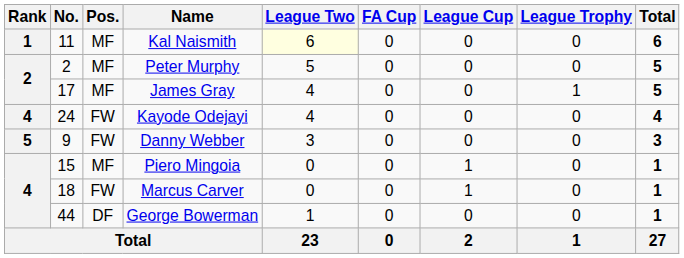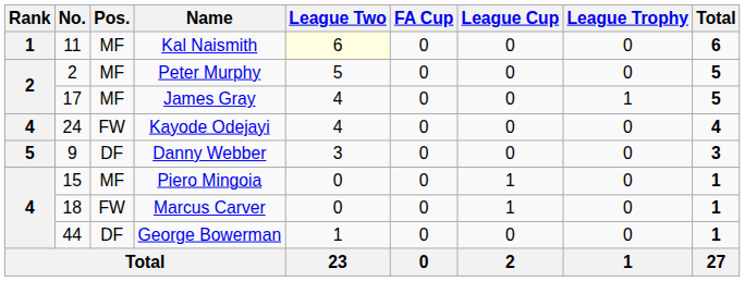Danny Webber | Pos.: FW -> DF
